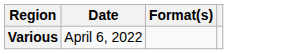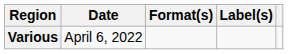+ column: Label(s)
